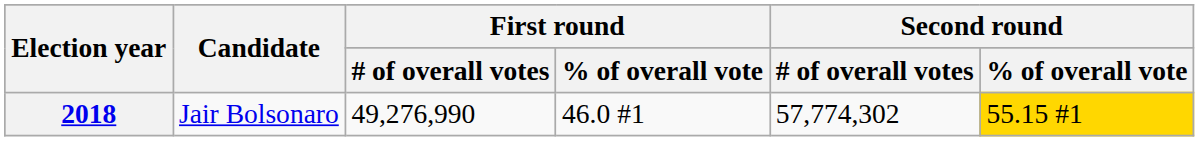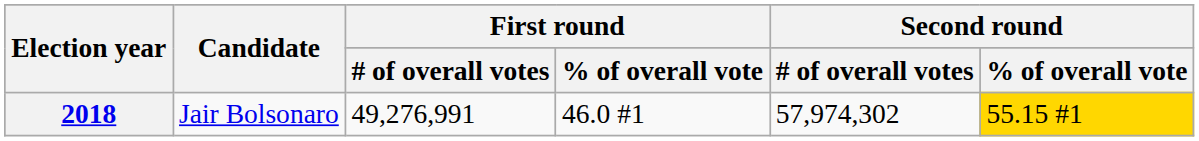2018 | First round / # of overall votes: 49,276,990 -> 49,276,991
2018 | Second round / # of overall votes: 57,774,302 -> 57,974,302
